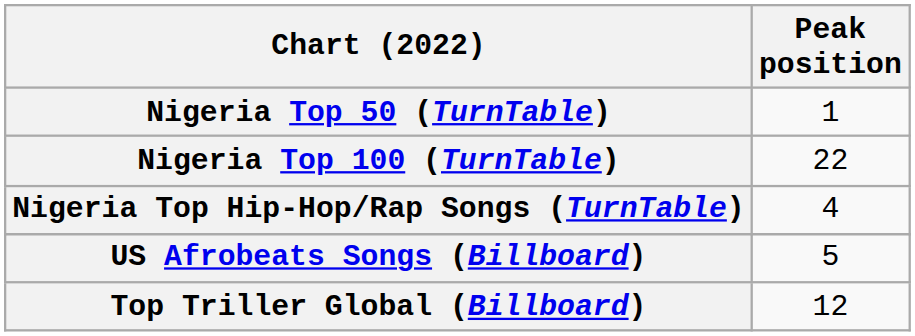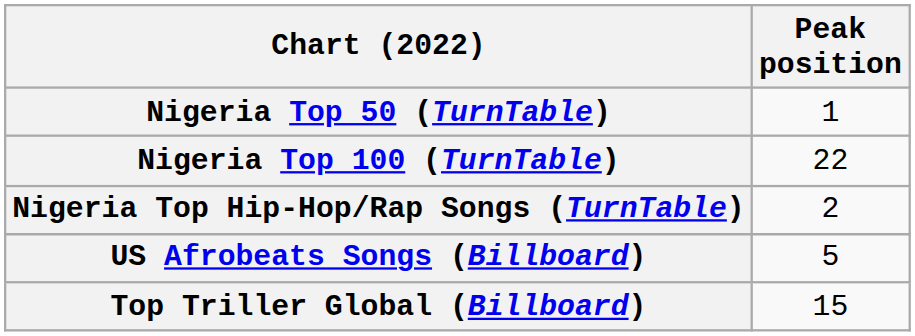Nigeria Top Hip-Hop/Rap Songs (TurnTable) | Peak position: 4 -> 2
Top Triller Global (Billboard) | Peak position: 12 -> 15
